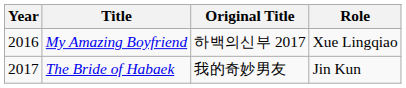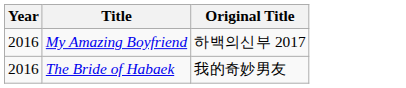- column: Role | Xue Lingqiao | Jin Kun
The Bride of Habaek | Year: 2017 -> 2016
